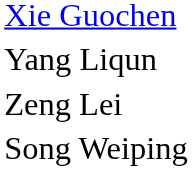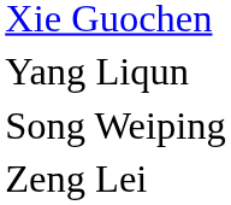rows swapped: Song Weiping <-> Zeng Lei
